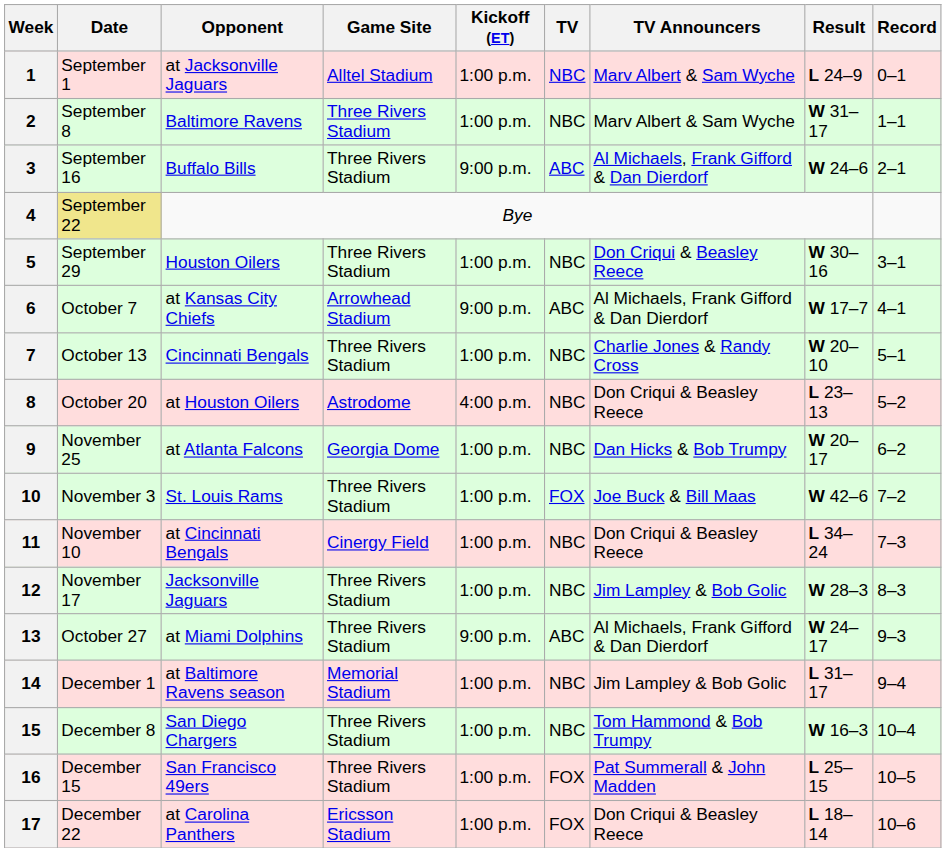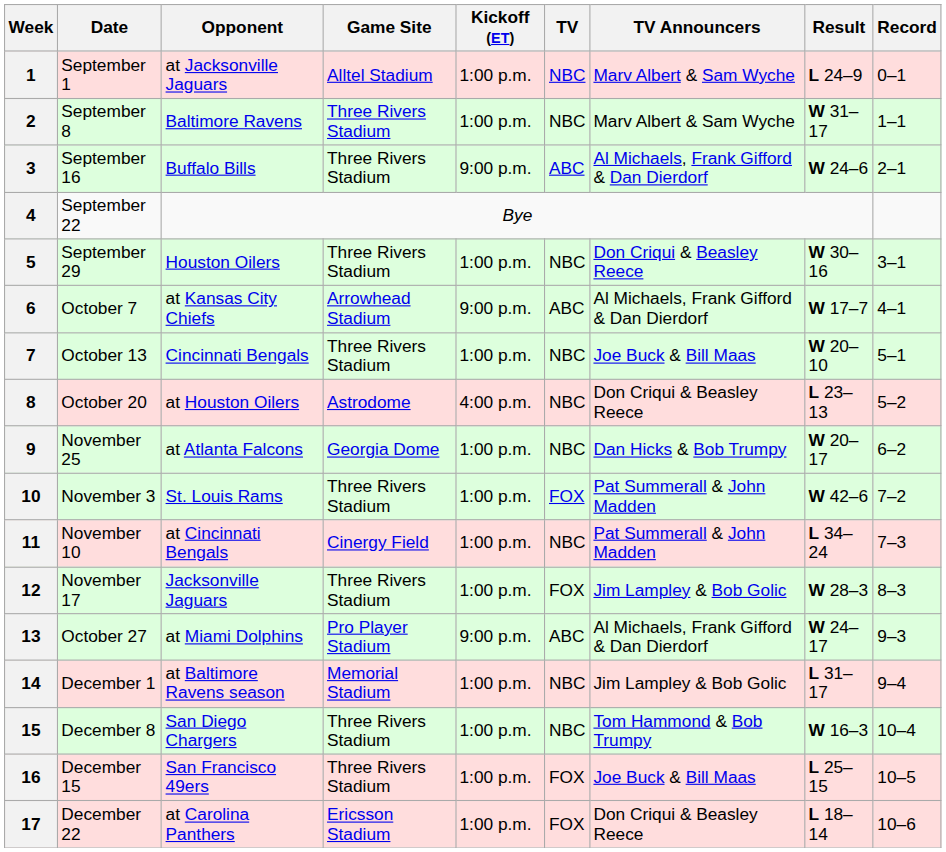4 | Date: khaki background -> no background
7 | TV Announcers: Charlie Jones & Randy Cross -> Joe Buck & Bill Maas
10 | TV Announcers: Joe Buck & Bill Maas -> Pat Summerall & John Madden
11 | TV Announcers: Don Criqui & Beasley Reece -> Pat Summerall & John Madden
12 | TV: NBC -> FOX
13 | Game Site: Three Rivers Stadium -> Pro Player Stadium
16 | TV Announcers: Pat Summerall & John Madden -> Joe Buck & Bill Maas
